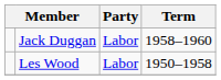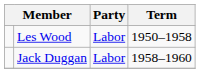rows swapped: Les Wood <-> Jack Duggan
